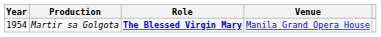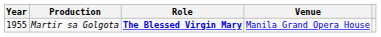Martir sa Golgota | Year: 1954 -> 1955
